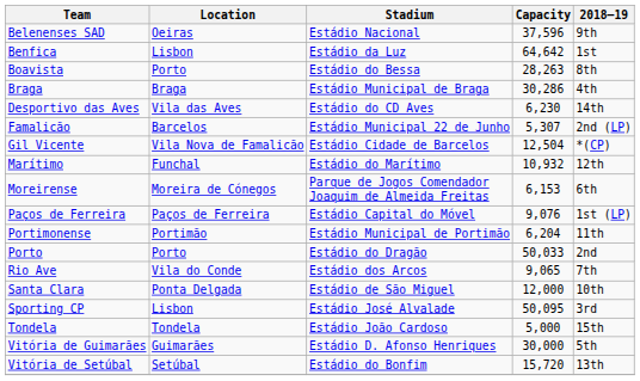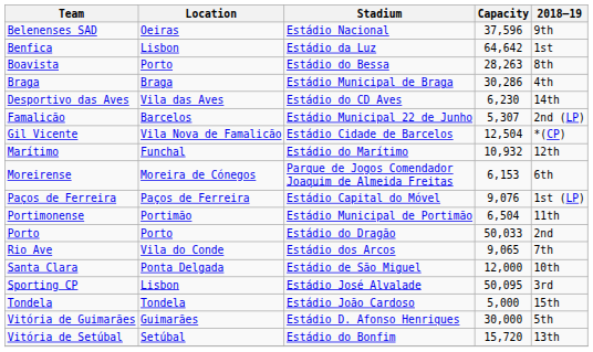Portimonense | Capacity: 6,204 -> 6,504
